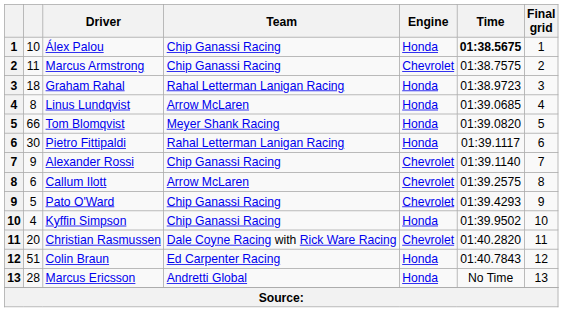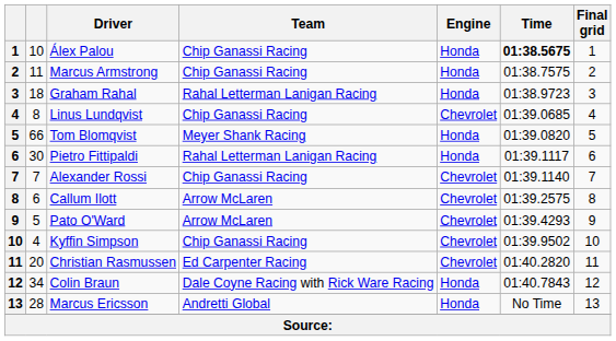Marcus Armstrong | Engine: Chevrolet -> Honda
Linus Lundqvist | Team: Arrow McLaren -> Chip Ganassi Racing
Linus Lundqvist | Engine: Honda -> Chevrolet
Alexander Rossi | column 2: 9 -> 7
Pato O'Ward | Team: Chip Ganassi Racing -> Arrow McLaren
Kyffin Simpson | Engine: Honda -> Chevrolet
Christian Rasmussen | Team: Dale Coyne Racing with Rick Ware Racing -> Ed Carpenter Racing
Colin Braun | column 2: 51 -> 34
Colin Braun | Team: Ed Carpenter Racing -> Dale Coyne Racing with Rick Ware Racing
